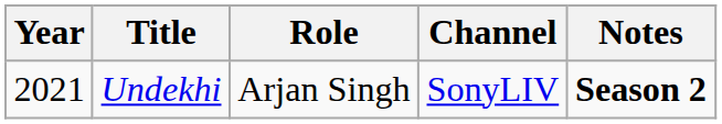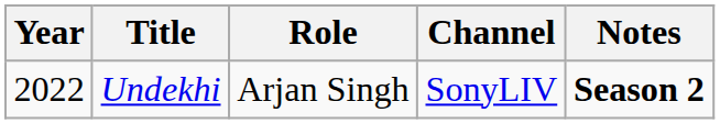Undekhi | Year: 2021 -> 2022
